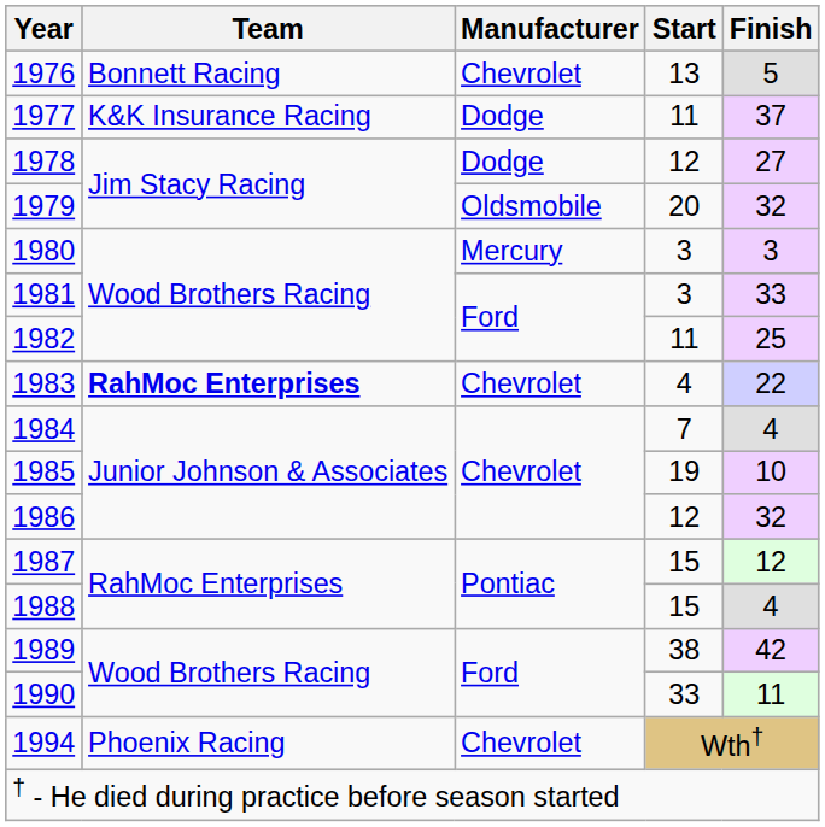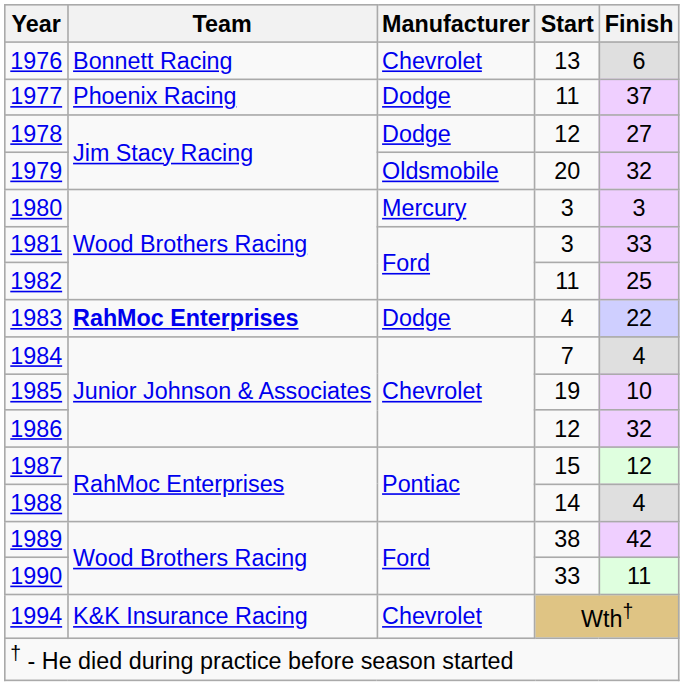1976 | Finish: 5 -> 6
1977 | Team: K&K Insurance Racing -> Phoenix Racing
1983 | Manufacturer: Chevrolet -> Dodge
1988 | Start: 15 -> 14
1994 | Team: Phoenix Racing -> K&K Insurance Racing
